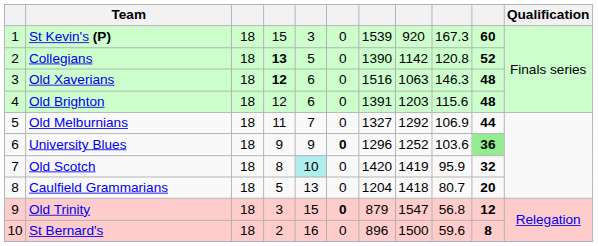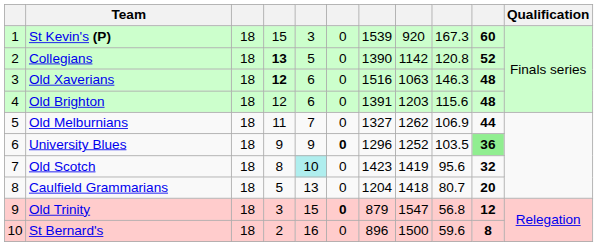Old Melburnians | column 8: 1292 -> 1262
University Blues | column 9: 103.6 -> 103.5
Old Scotch | column 7: 1420 -> 1423
Old Scotch | column 9: 95.9 -> 95.6
